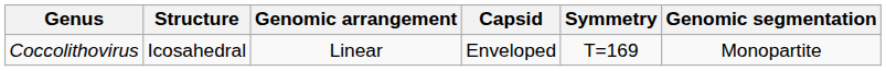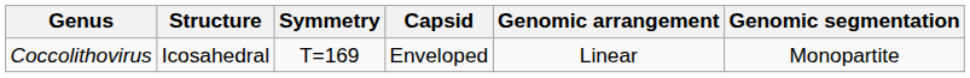columns swapped: Symmetry <-> Genomic arrangement
